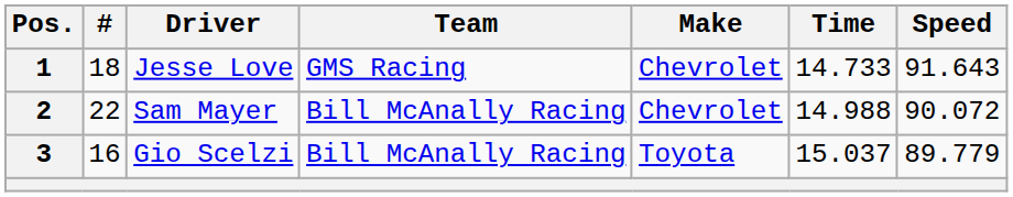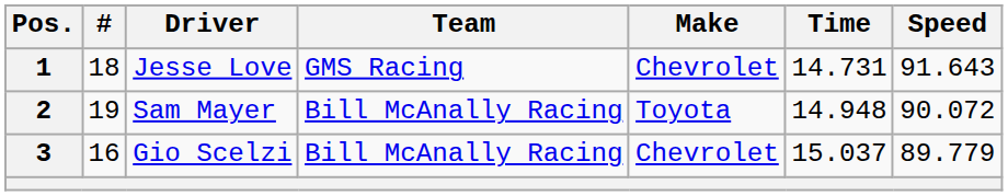1 | Time: 14.733 -> 14.731
2 | #: 22 -> 19
2 | Make: Chevrolet -> Toyota
2 | Time: 14.988 -> 14.948
3 | Make: Toyota -> Chevrolet
